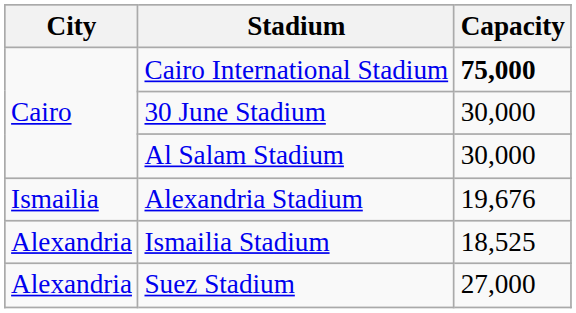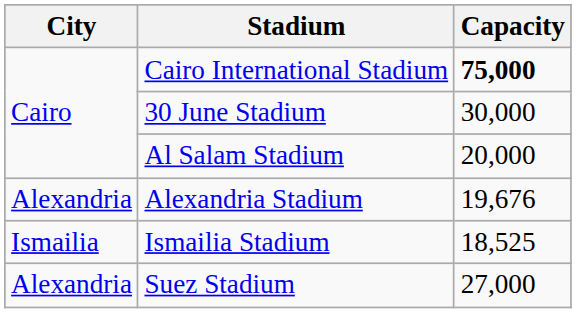Al Salam Stadium | Capacity: 30,000 -> 20,000
Alexandria Stadium | City: Ismailia -> Alexandria
Ismailia Stadium | City: Alexandria -> Ismailia
